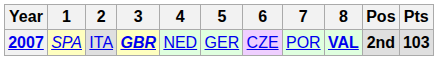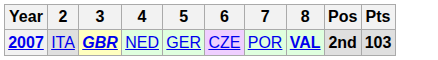- column: 1 | SPA
